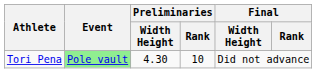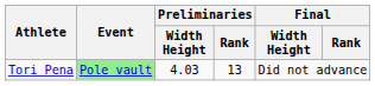Tori Pena | Preliminaries / Width Height: 4.30 -> 4.03
Tori Pena | Preliminaries / Rank: 10 -> 13
